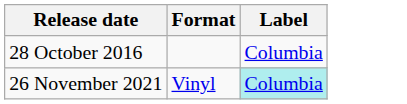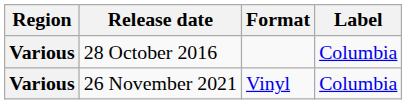+ column: Region | Various | Various
26 November 2021 | Label: paleturquoise background -> no background
